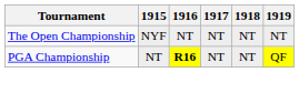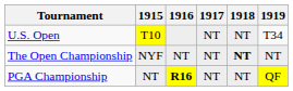+ row: U.S. Open | T10 | NT | NT | T34
The Open Championship | 1918: normal -> bold
